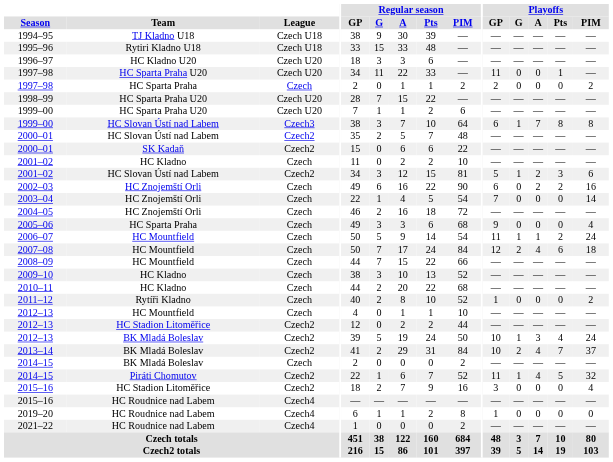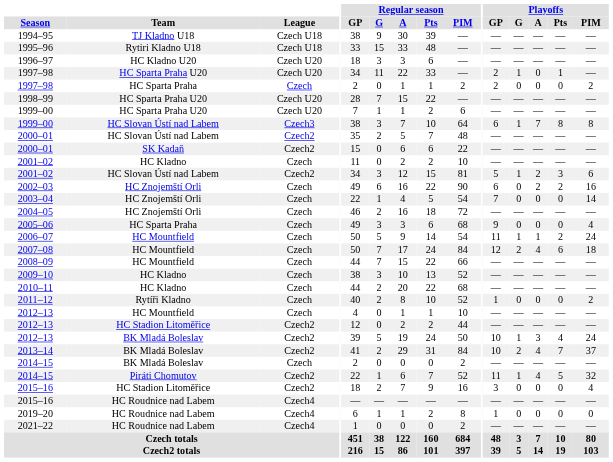1997–98 / HC Sparta Praha U20 | Playoffs / GP: 11 -> 2
1997–98 / HC Sparta Praha U20 | Playoffs / G: 0 -> 1
